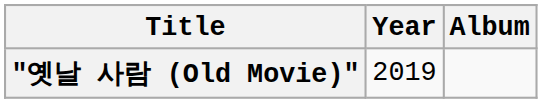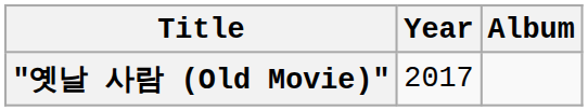"옛날 사람 (Old Movie)" | Year: 2019 -> 2017
